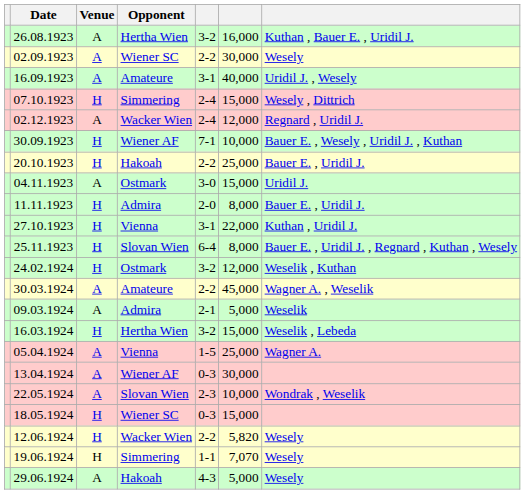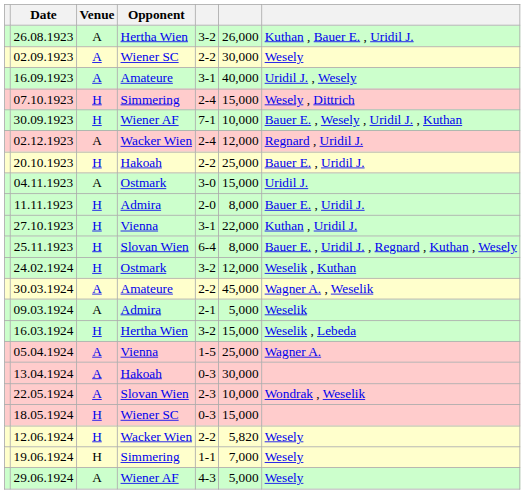26.08.1923 | column 6: 16,000 -> 26,000
rows swapped: 30.09.1923 <-> 02.12.1923
13.04.1924 | Opponent: Wiener AF -> Hakoah
19.06.1924 | column 6: 7,070 -> 7,000
29.06.1924 | Opponent: Hakoah -> Wiener AF
